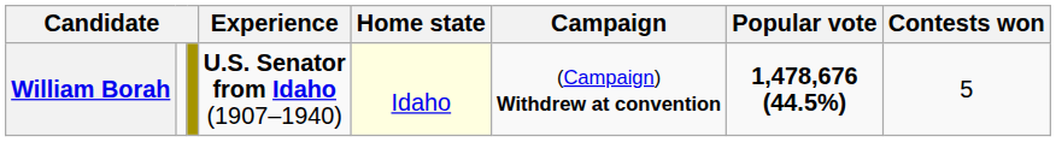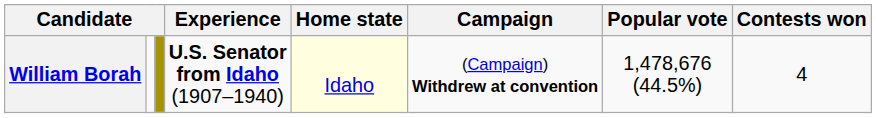William Borah | Popular vote: bold -> normal
William Borah | Contests won: 5 -> 4
